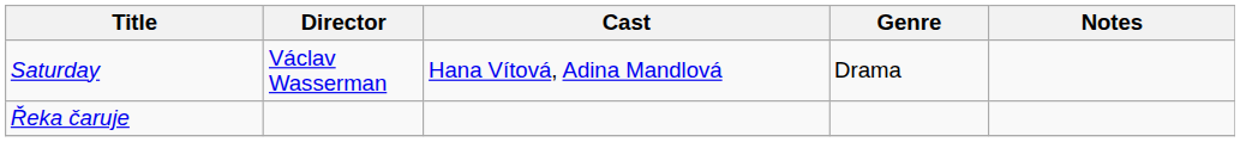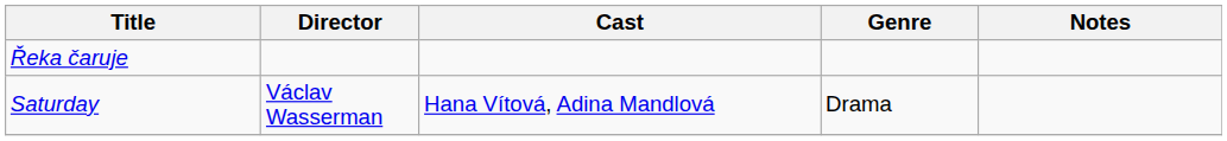rows swapped: Řeka čaruje <-> Saturday
